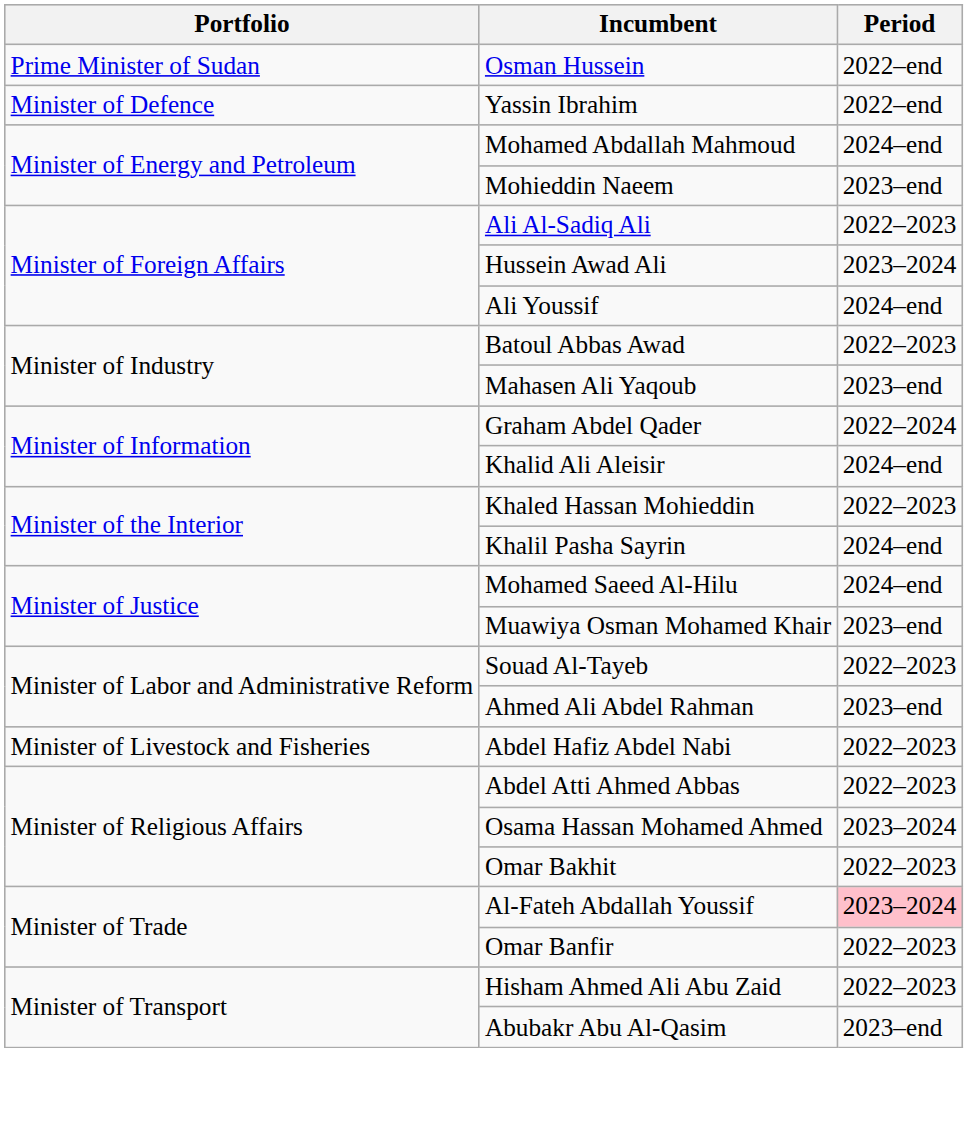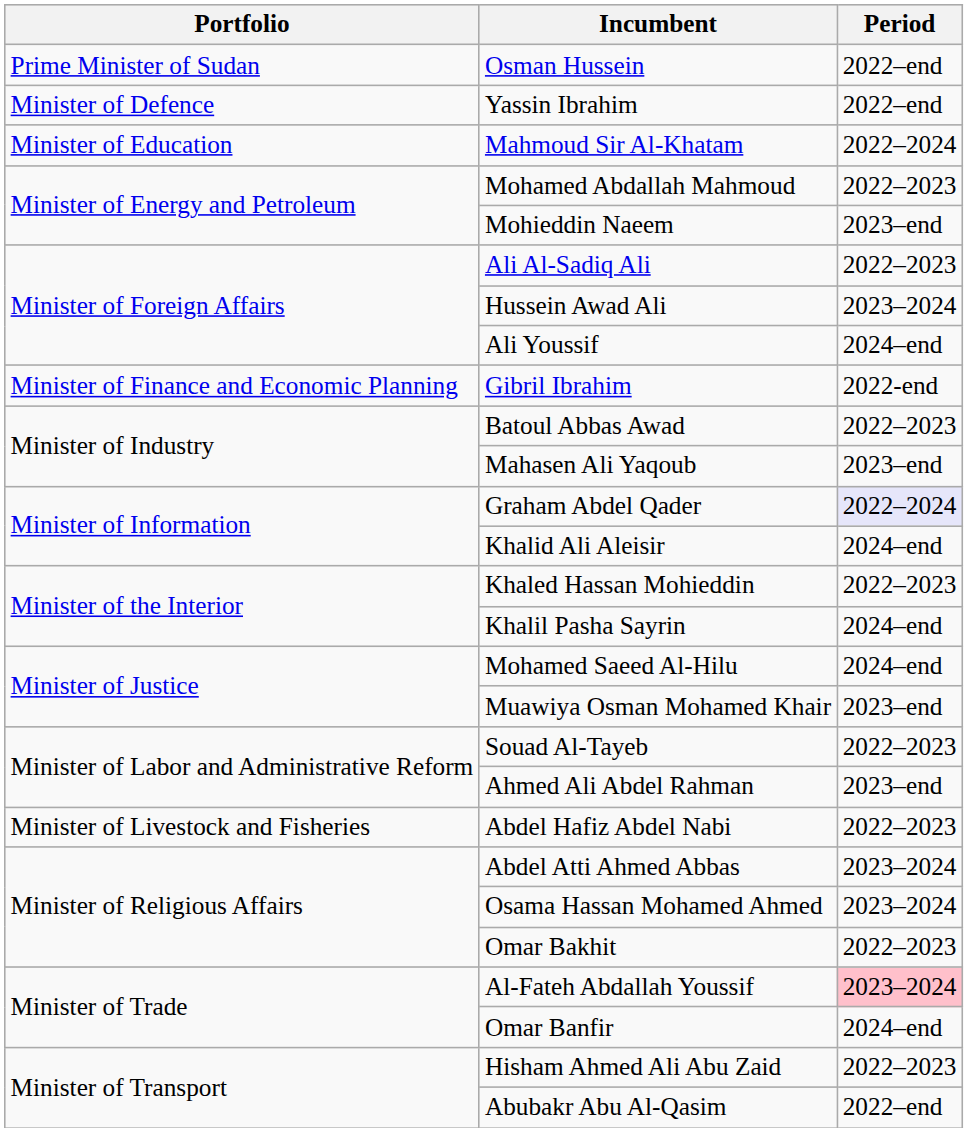+ row: Minister of Education | Mahmoud Sir Al-Khatam | 2022–2024
Mohamed Abdallah Mahmoud | Period: 2024–end -> 2022–2023
+ row: Minister of Finance and Economic Planning | Gibril Ibrahim | 2022-end
Graham Abdel Qader | Period: no background -> lavender background
Abdel Atti Ahmed Abbas | Period: 2022–2023 -> 2023–2024
Omar Banfir | Period: 2022–2023 -> 2024–end
Abubakr Abu Al-Qasim | Period: 2023–end -> 2022–end
